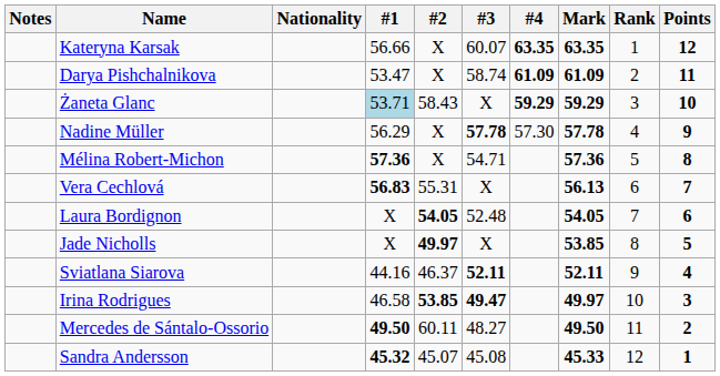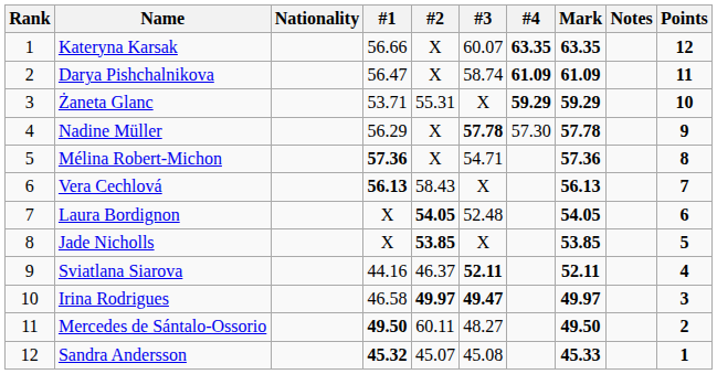columns swapped: Rank <-> Notes
Darya Pishchalnikova | #1: 53.47 -> 56.47
Żaneta Glanc | #1: lightblue background -> no background
Żaneta Glanc | #2: 58.43 -> 55.31
Vera Cechlová | #1: 56.83 -> 56.13
Vera Cechlová | #2: 55.31 -> 58.43
Jade Nicholls | #2: 49.97 -> 53.85
Irina Rodrigues | #2: 53.85 -> 49.97
